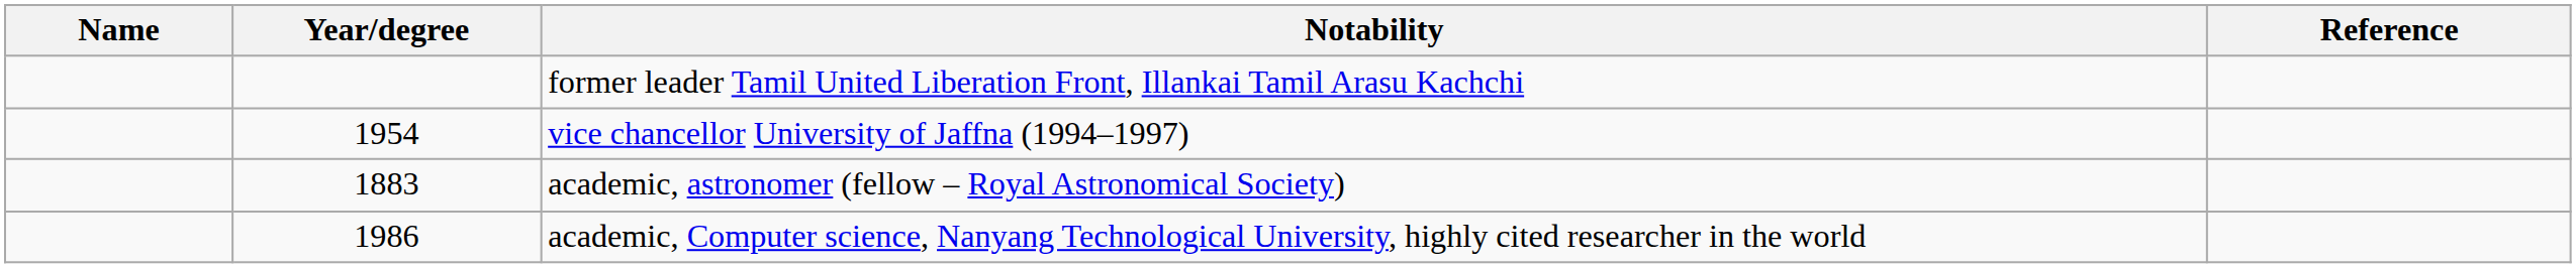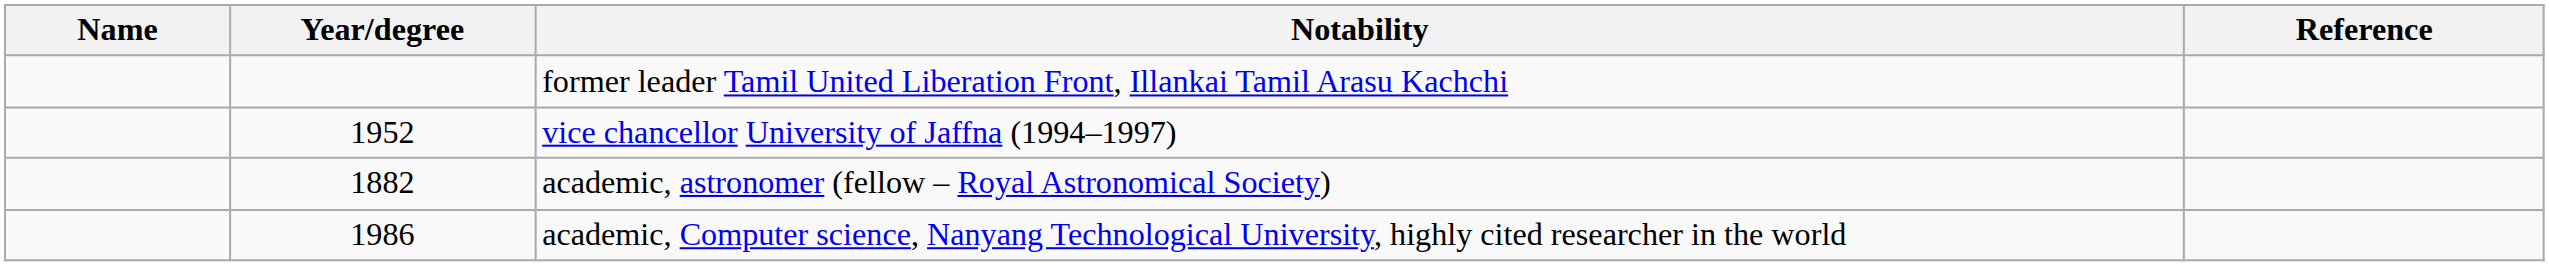vice chancellor University of Jaffna (1994–1997) | Year/degree: 1954 -> 1952
academic, astronomer (fellow – Royal Astronomical Society) | Year/degree: 1883 -> 1882
